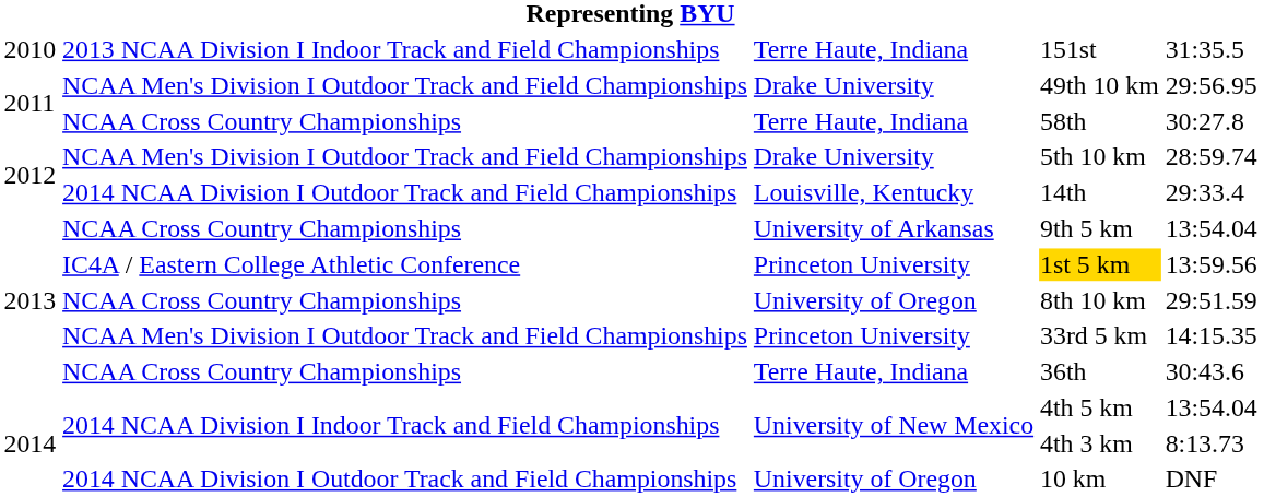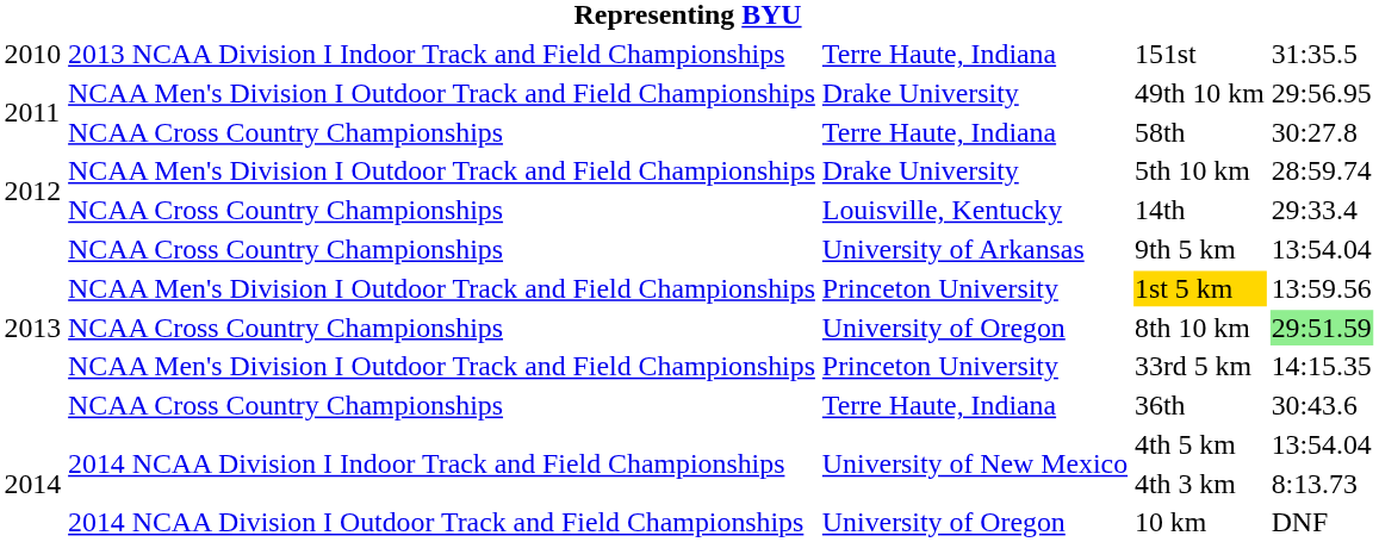14th | column 2: 2014 NCAA Division I Outdoor Track and Field Championships -> NCAA Cross Country Championships
1st 5 km | column 2: IC4A / Eastern College Athletic Conference -> NCAA Men's Division I Outdoor Track and Field Championships
8th 10 km | column 5: no background -> lightgreen background
